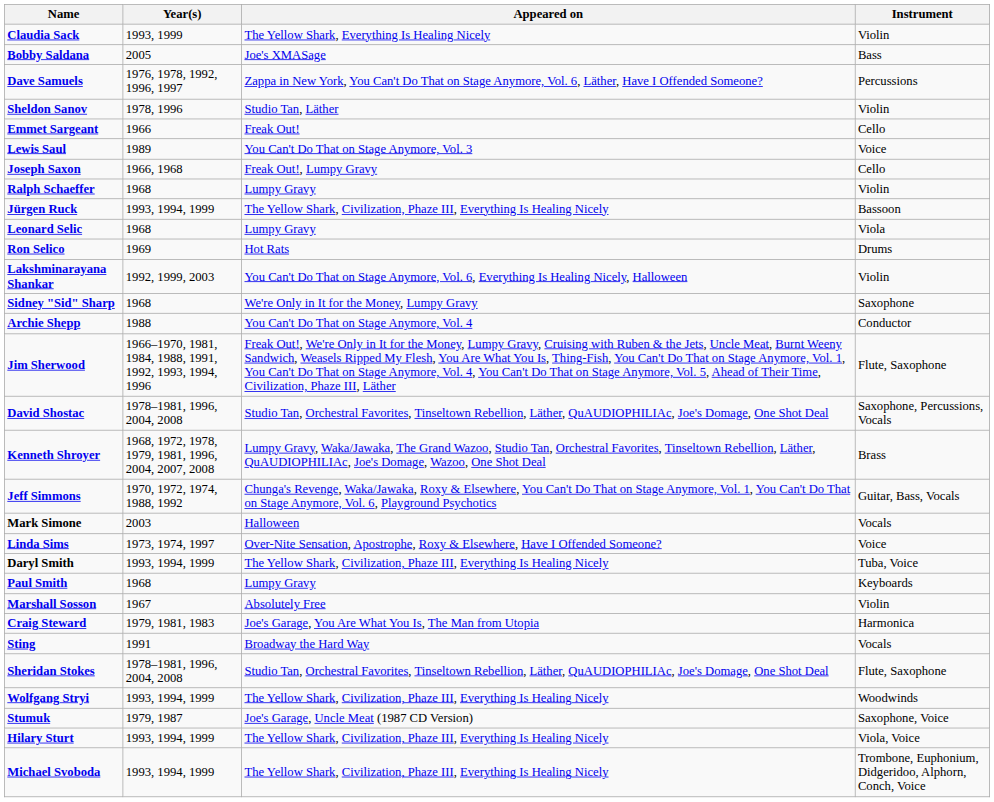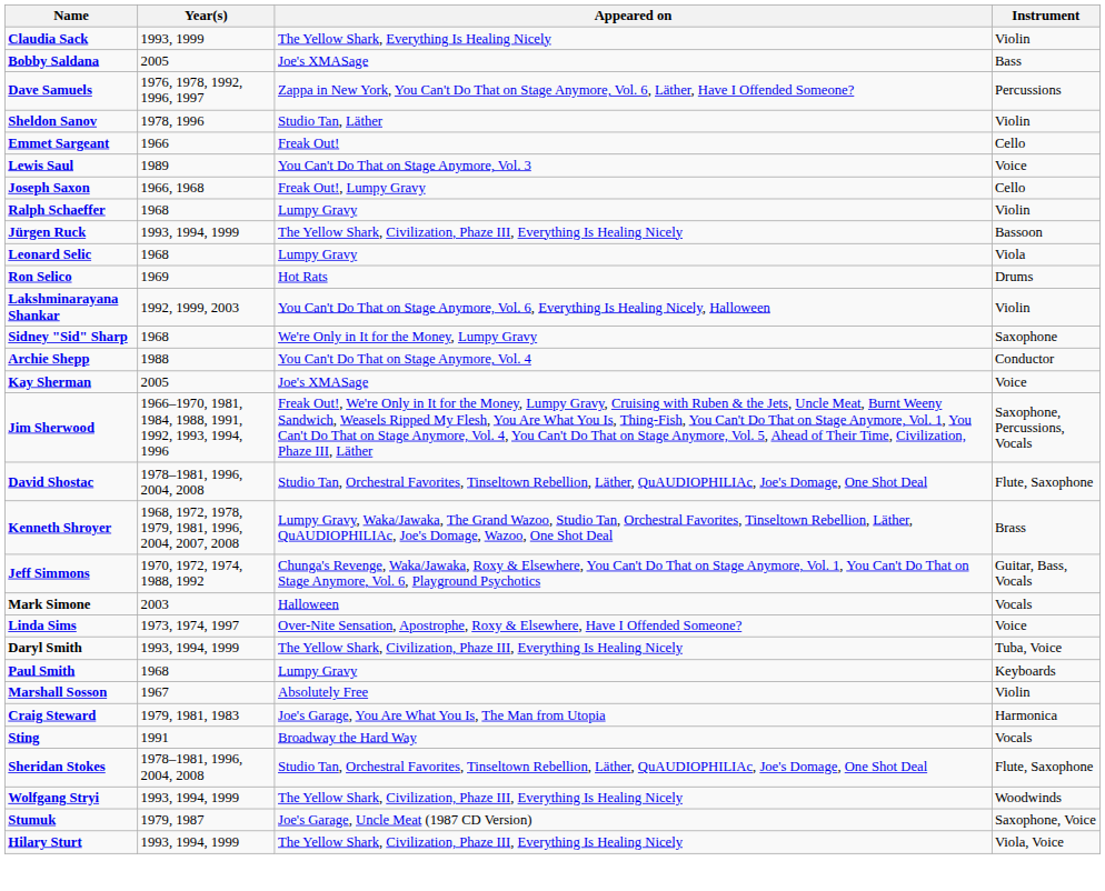+ row: Kay Sherman | 2005 | Joe's XMASage | Voice
Jim Sherwood | Instrument: Flute, Saxophone -> Saxophone, Percussions, Vocals
David Shostac | Instrument: Saxophone, Percussions, Vocals -> Flute, Saxophone
- row: Michael Svoboda | 1993, 1994, 1999 | The Yellow Shark, Civilization, Phaze III, Everything Is Healing Nicely | Trombone, Euphonium, Didgeridoo, Alphorn, Conch, Voice
